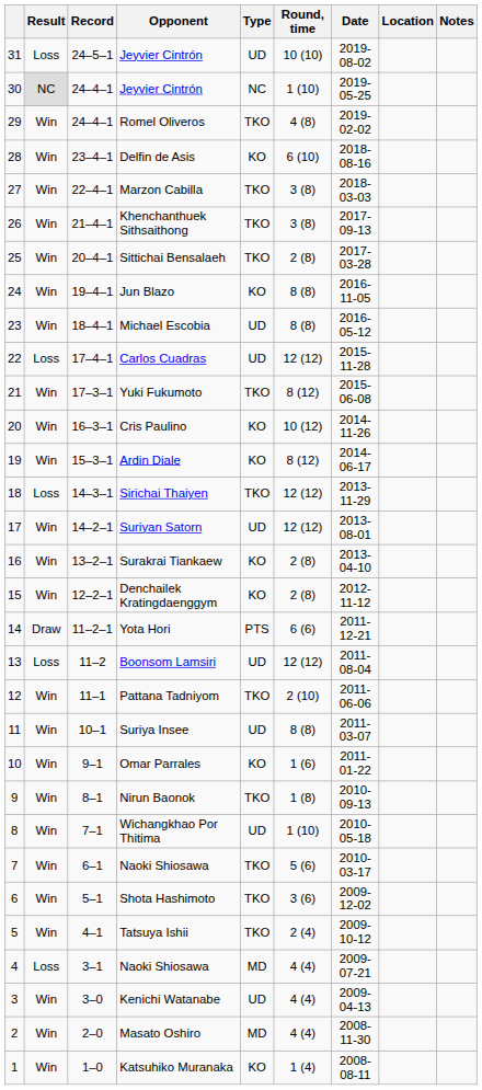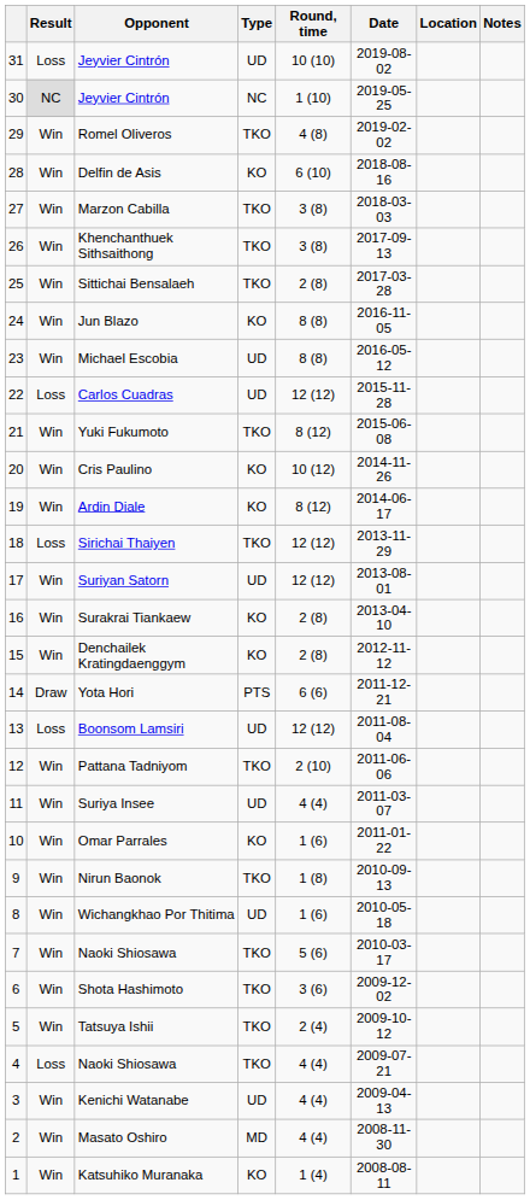- column: Record | 24–5–1 | 24–4–1 | 24–4–1 | 23–4–1 | 22–4–1 | 21–4–1 | 20–4–1 | 19–4–1 | 18–4–1 | 17–4–1 | 17–3–1 | 16–3–1 | 15–3–1 | 14–3–1 | 14–2–1 | 13–2–1 | 12–2–1 | 11–2–1 | 11–2 | 11–1 | 10–1 | 9–1 | 8–1 | 7–1 | 6–1 | 5–1 | 4–1 | 3–1 | 3–0 | 2–0 | 1–0
Suriya Insee | Round, time: 8 (8) -> 4 (4)
Wichangkhao Por Thitima | Round, time: 1 (10) -> 1 (6)
4 / Naoki Shiosawa | Type: MD -> TKO
